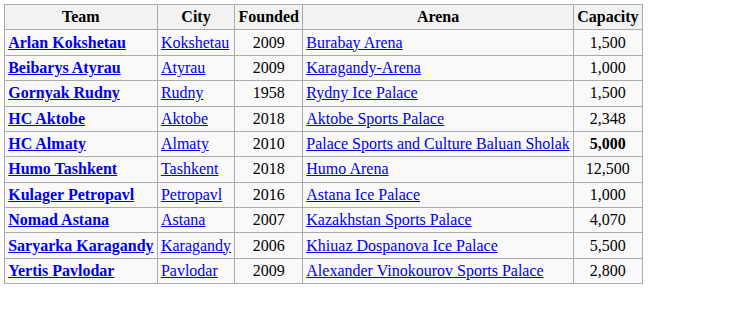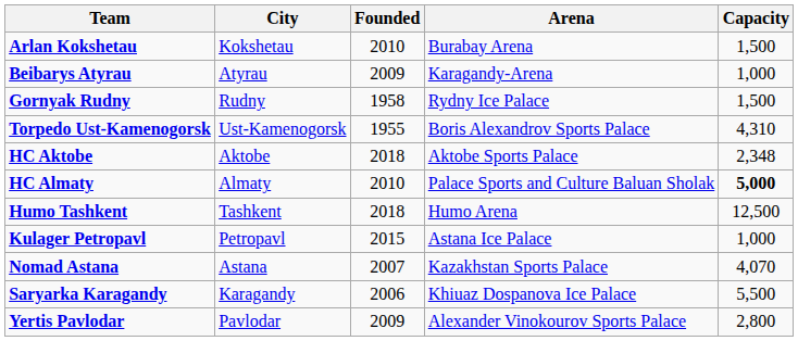Arlan Kokshetau | Founded: 2009 -> 2010
+ row: Torpedo Ust-Kamenogorsk | Ust-Kamenogorsk | 1955 | Boris Alexandrov Sports Palace | 4,310
Kulager Petropavl | Founded: 2016 -> 2015
